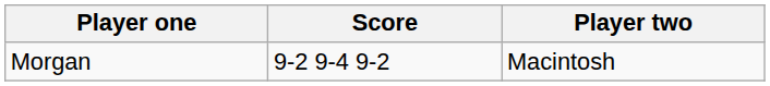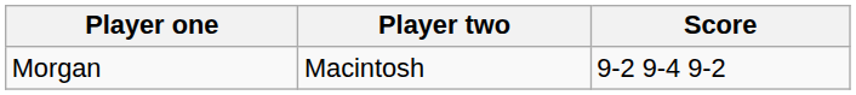columns swapped: Player two <-> Score
